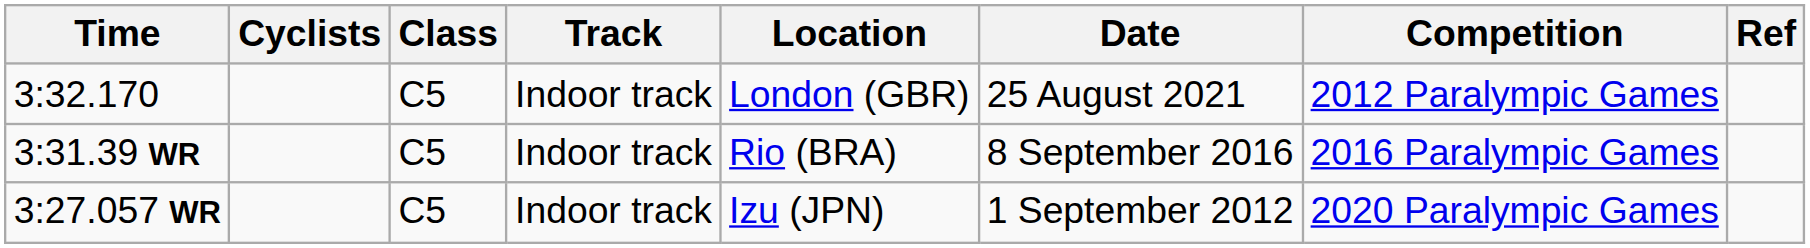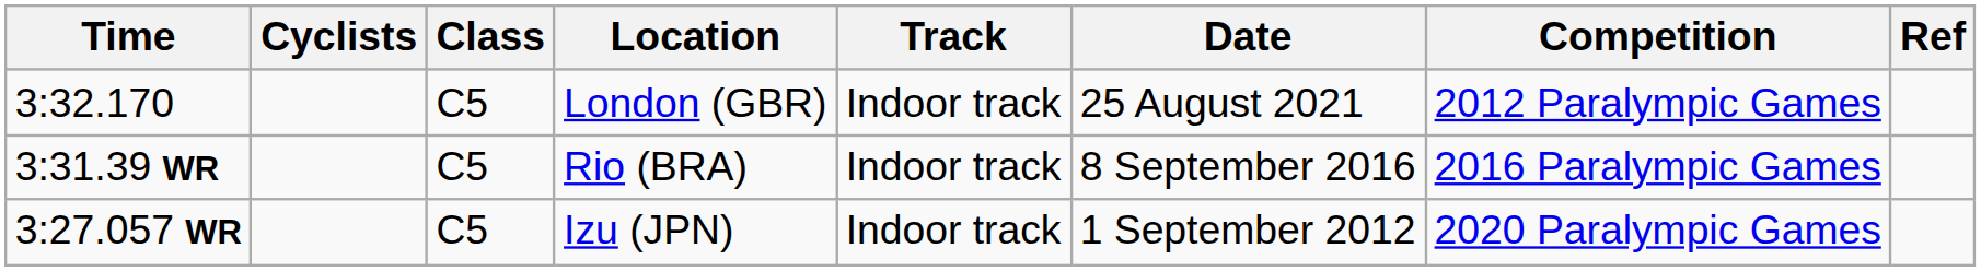columns swapped: Location <-> Track
